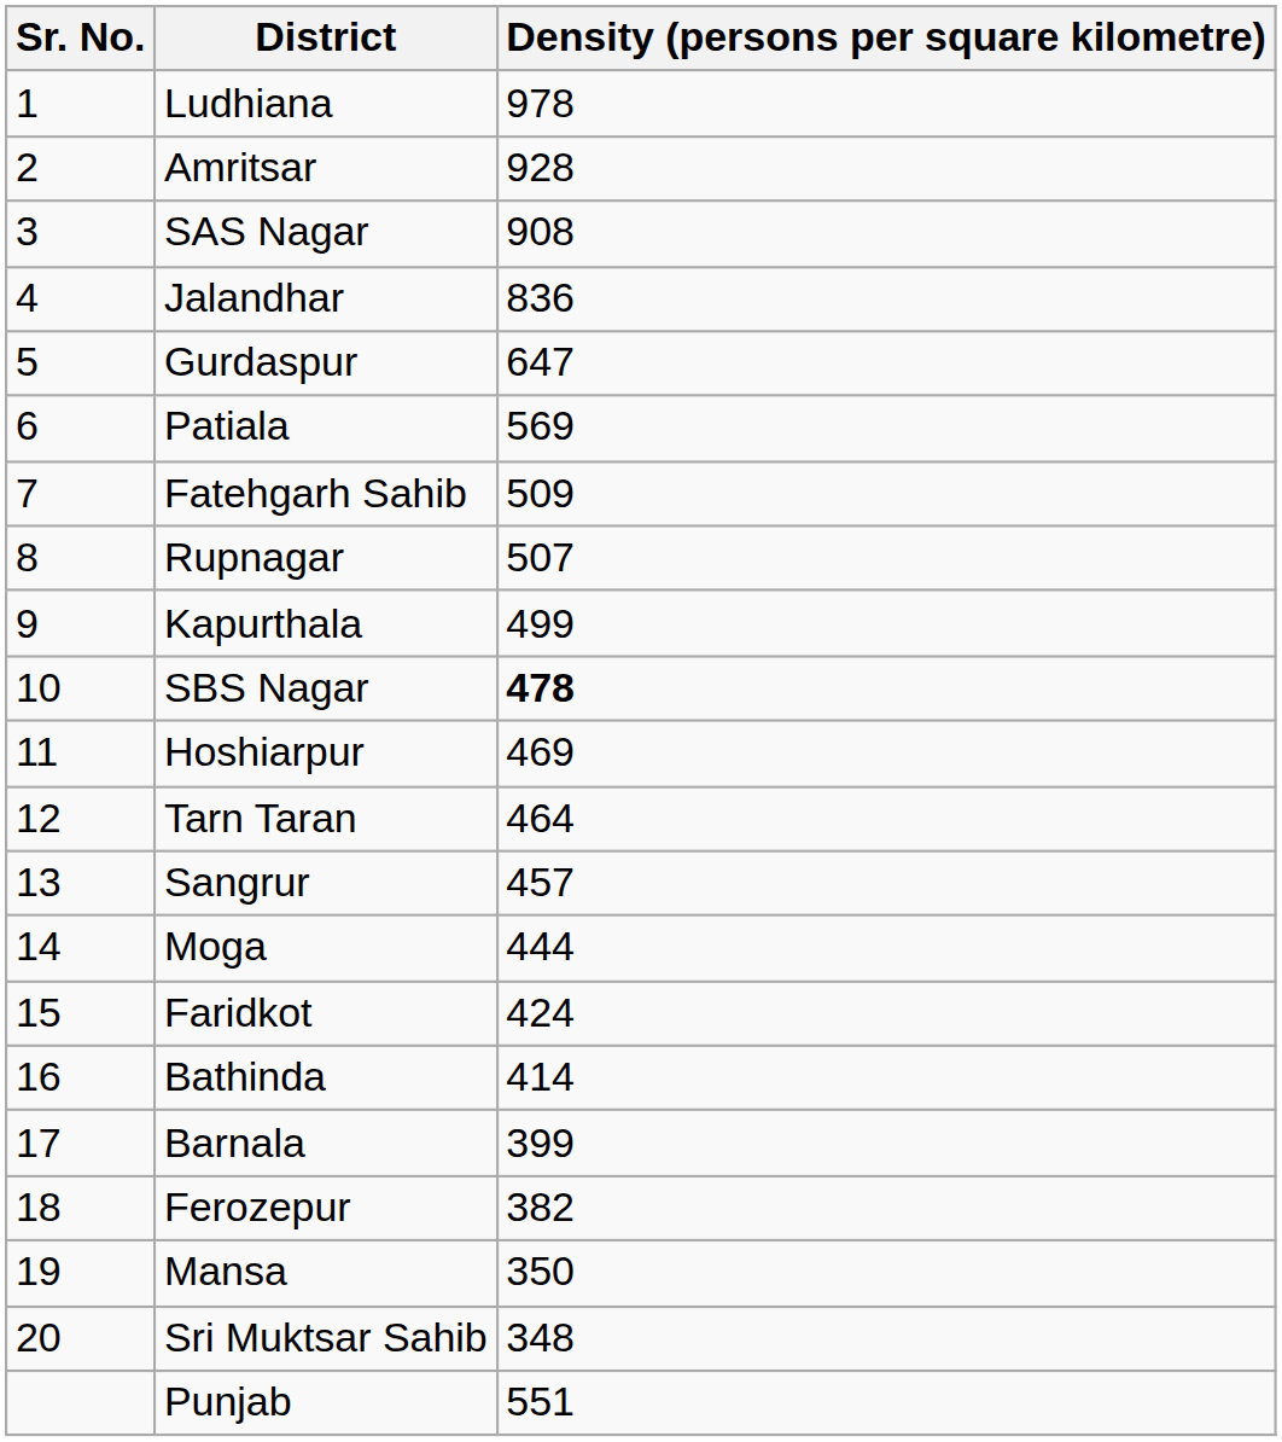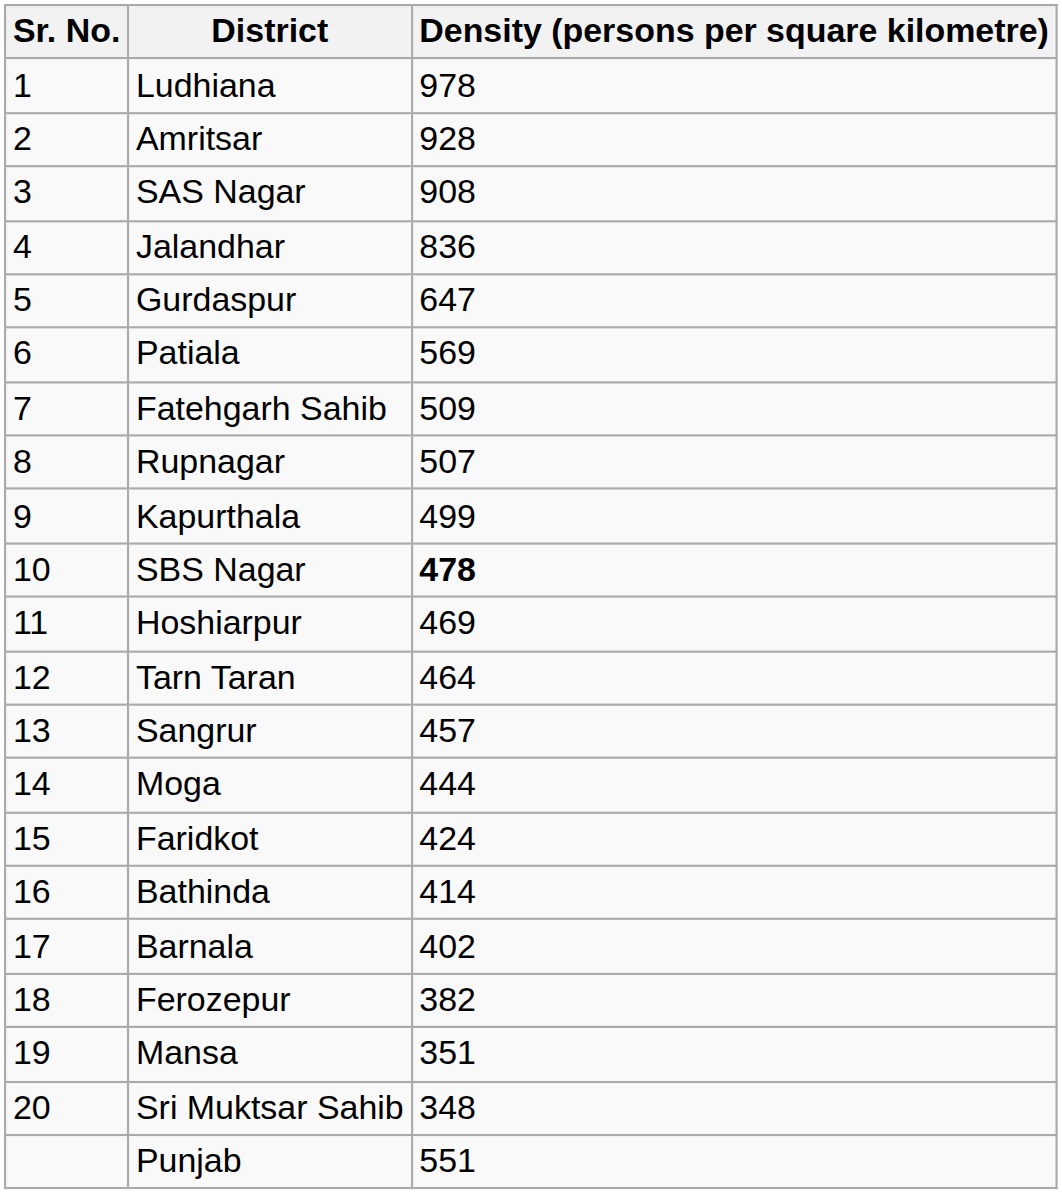Barnala | Density (persons per square kilometre): 399 -> 402
Mansa | Density (persons per square kilometre): 350 -> 351
